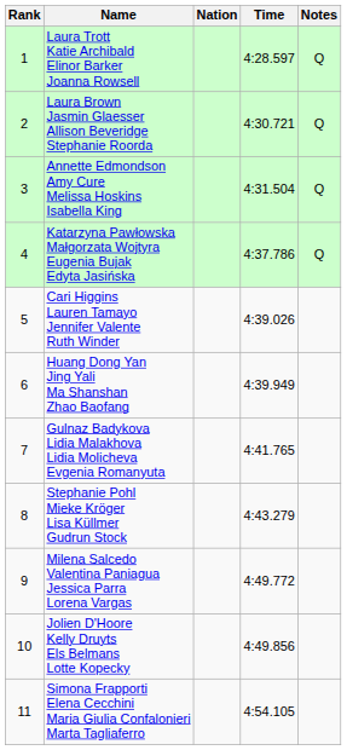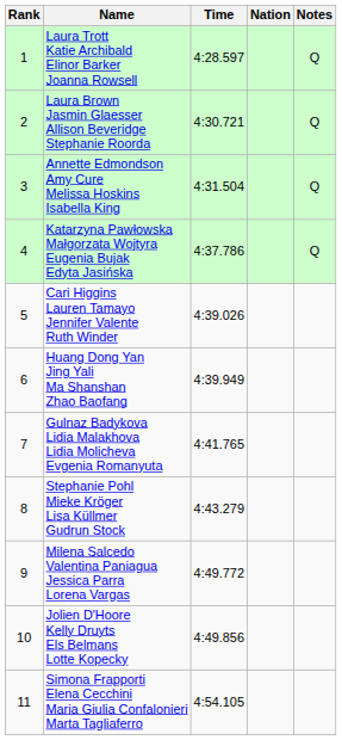columns swapped: Nation <-> Time
